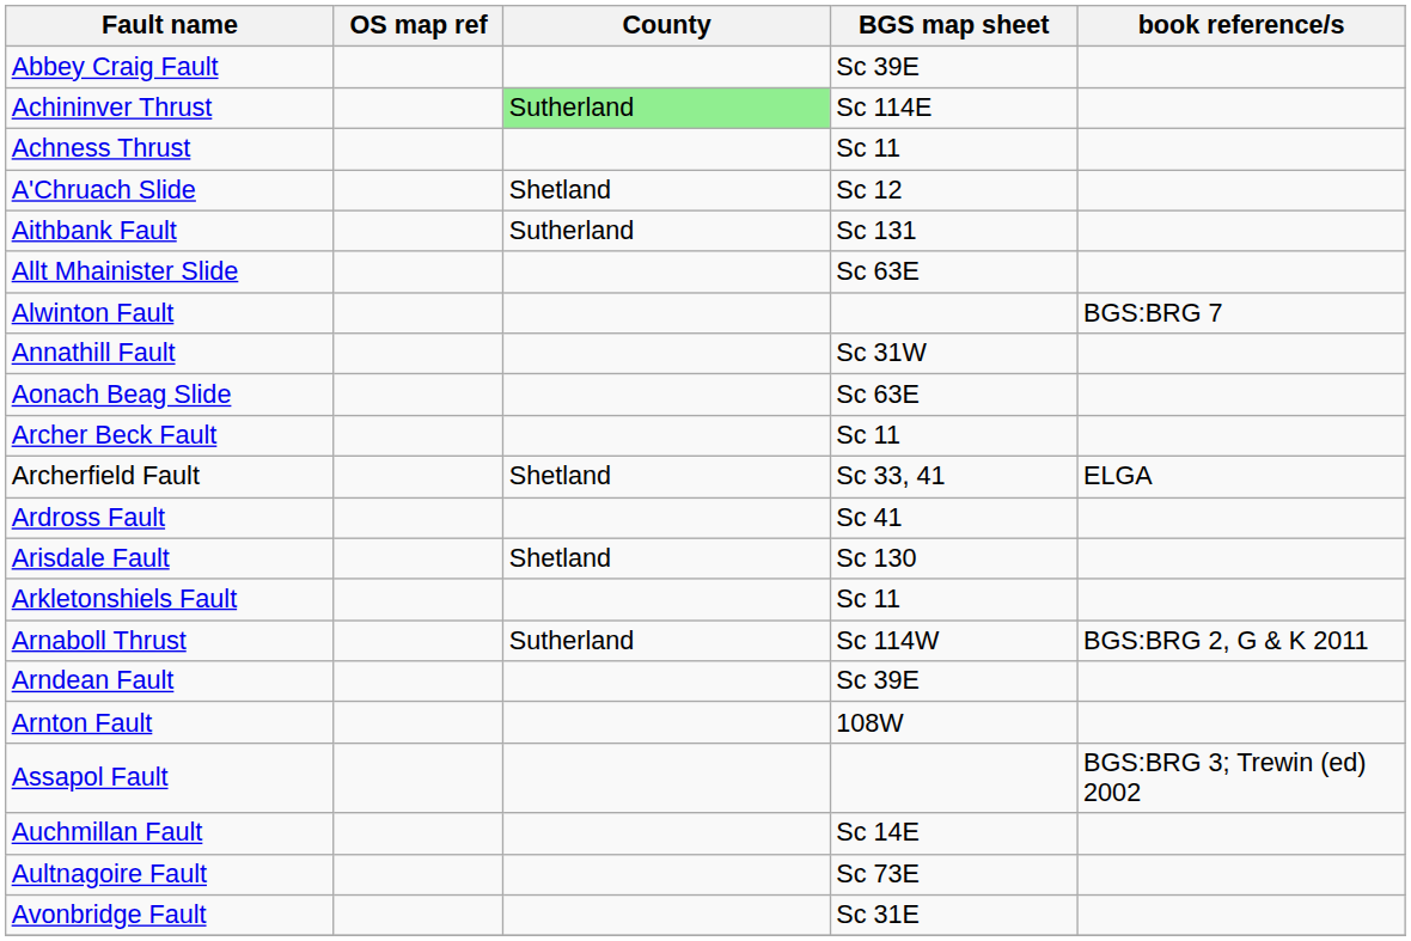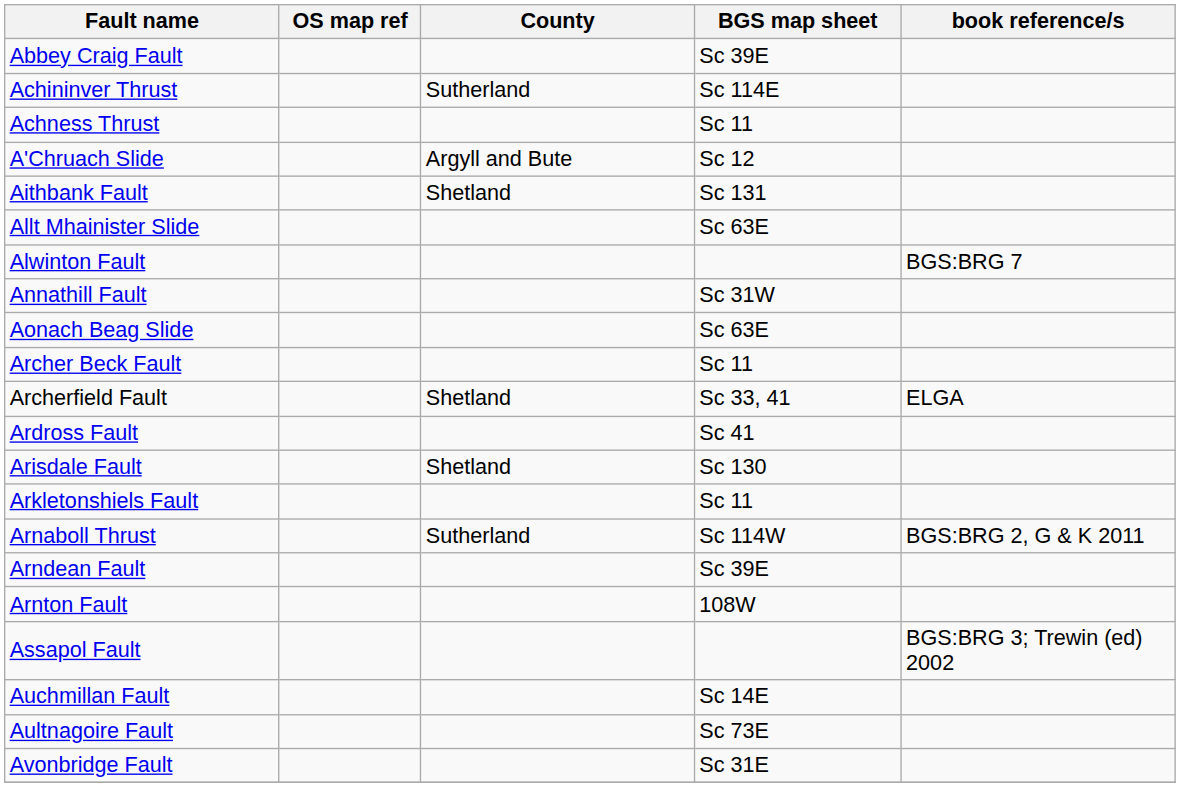Achininver Thrust | County: lightgreen background -> no background
A'Chruach Slide | County: Shetland -> Argyll and Bute
Aithbank Fault | County: Sutherland -> Shetland
